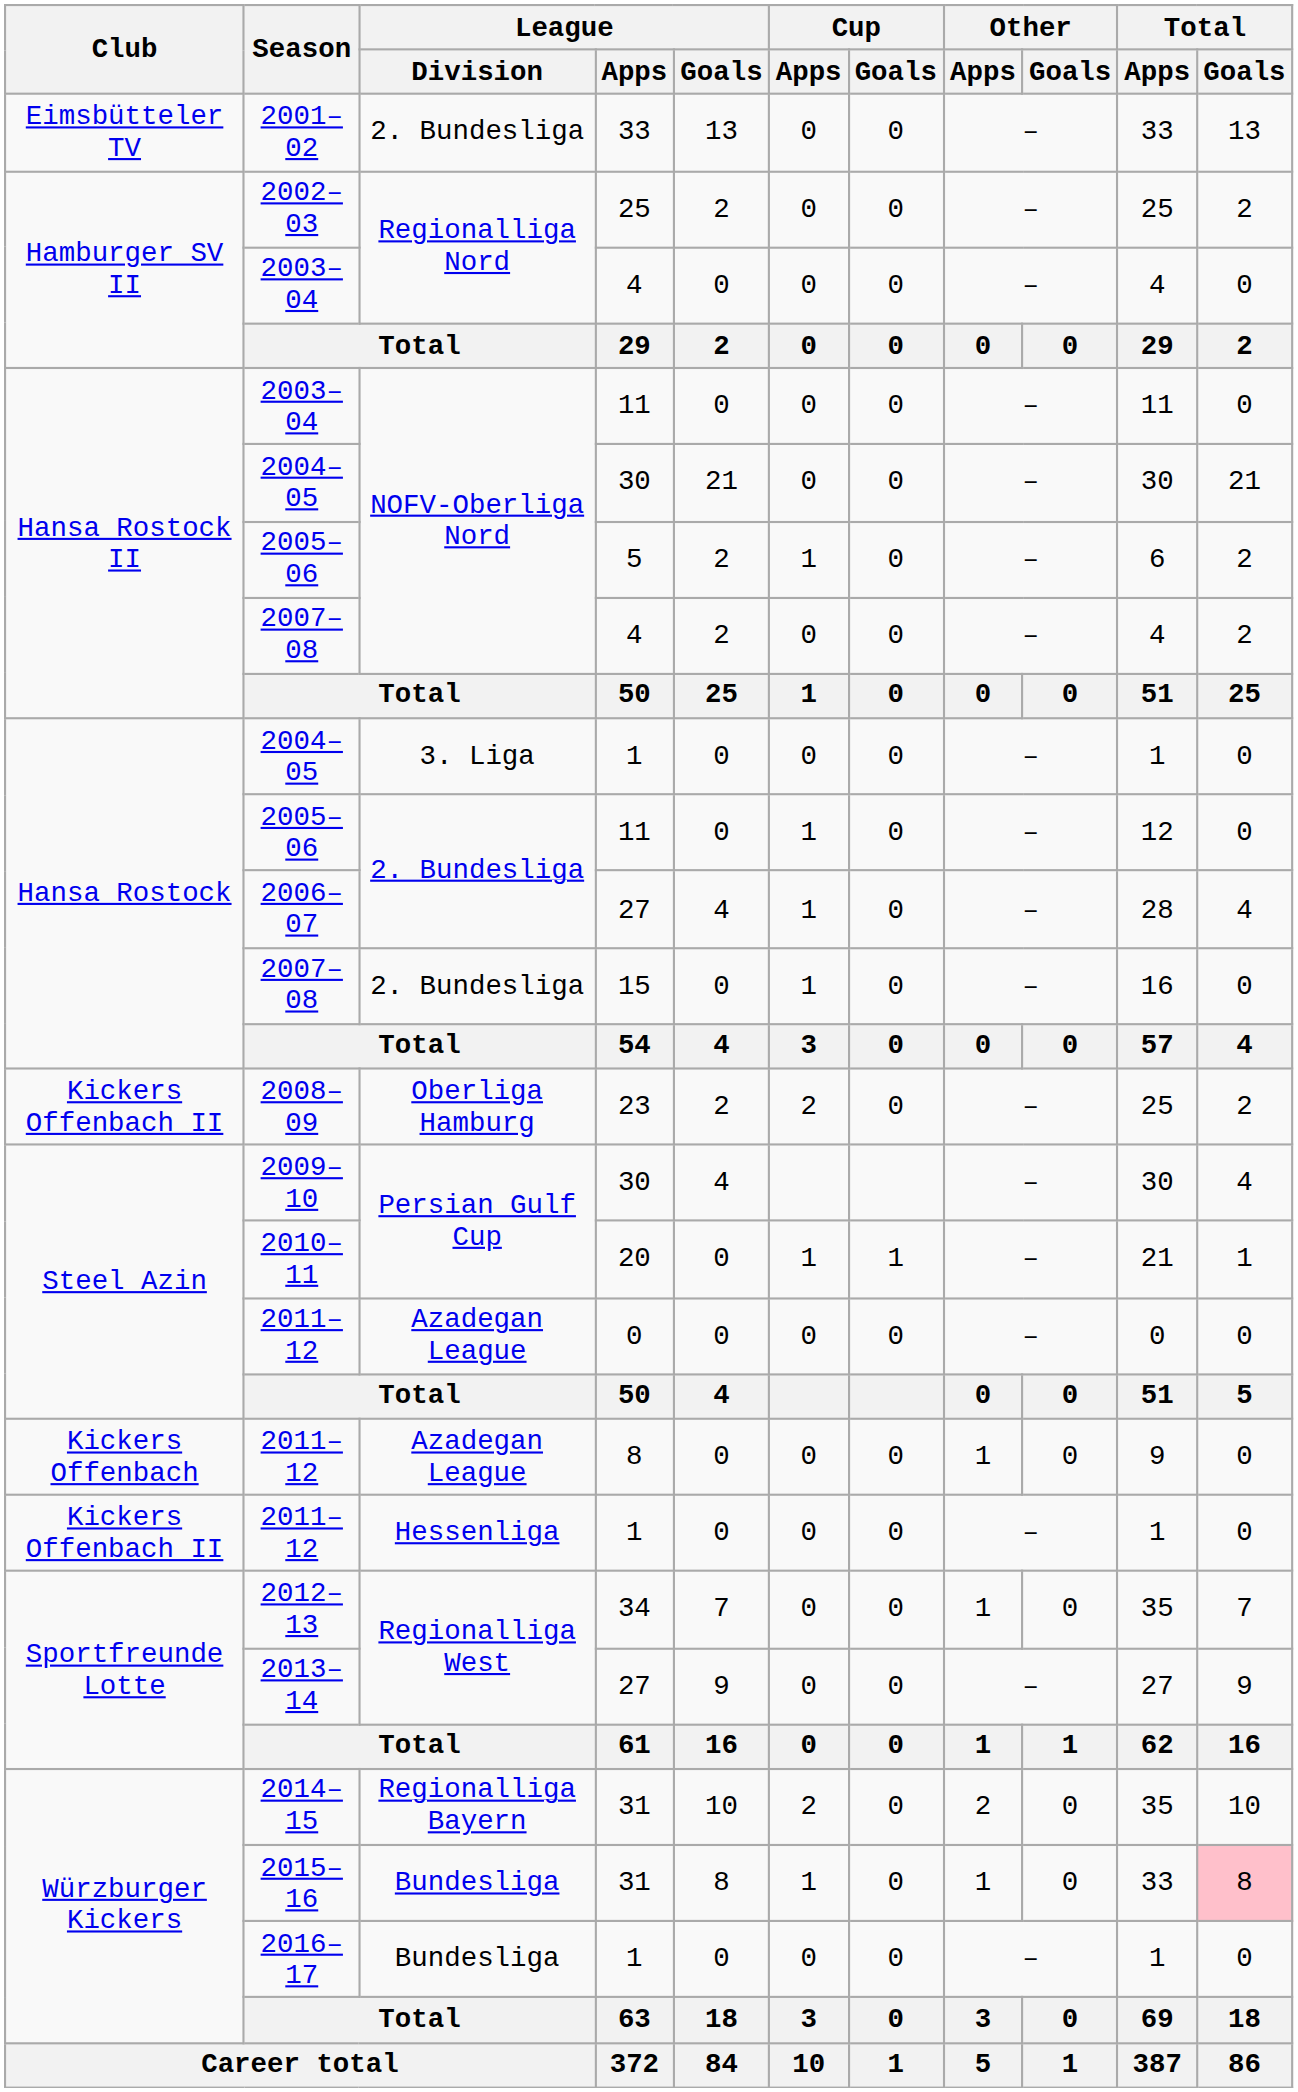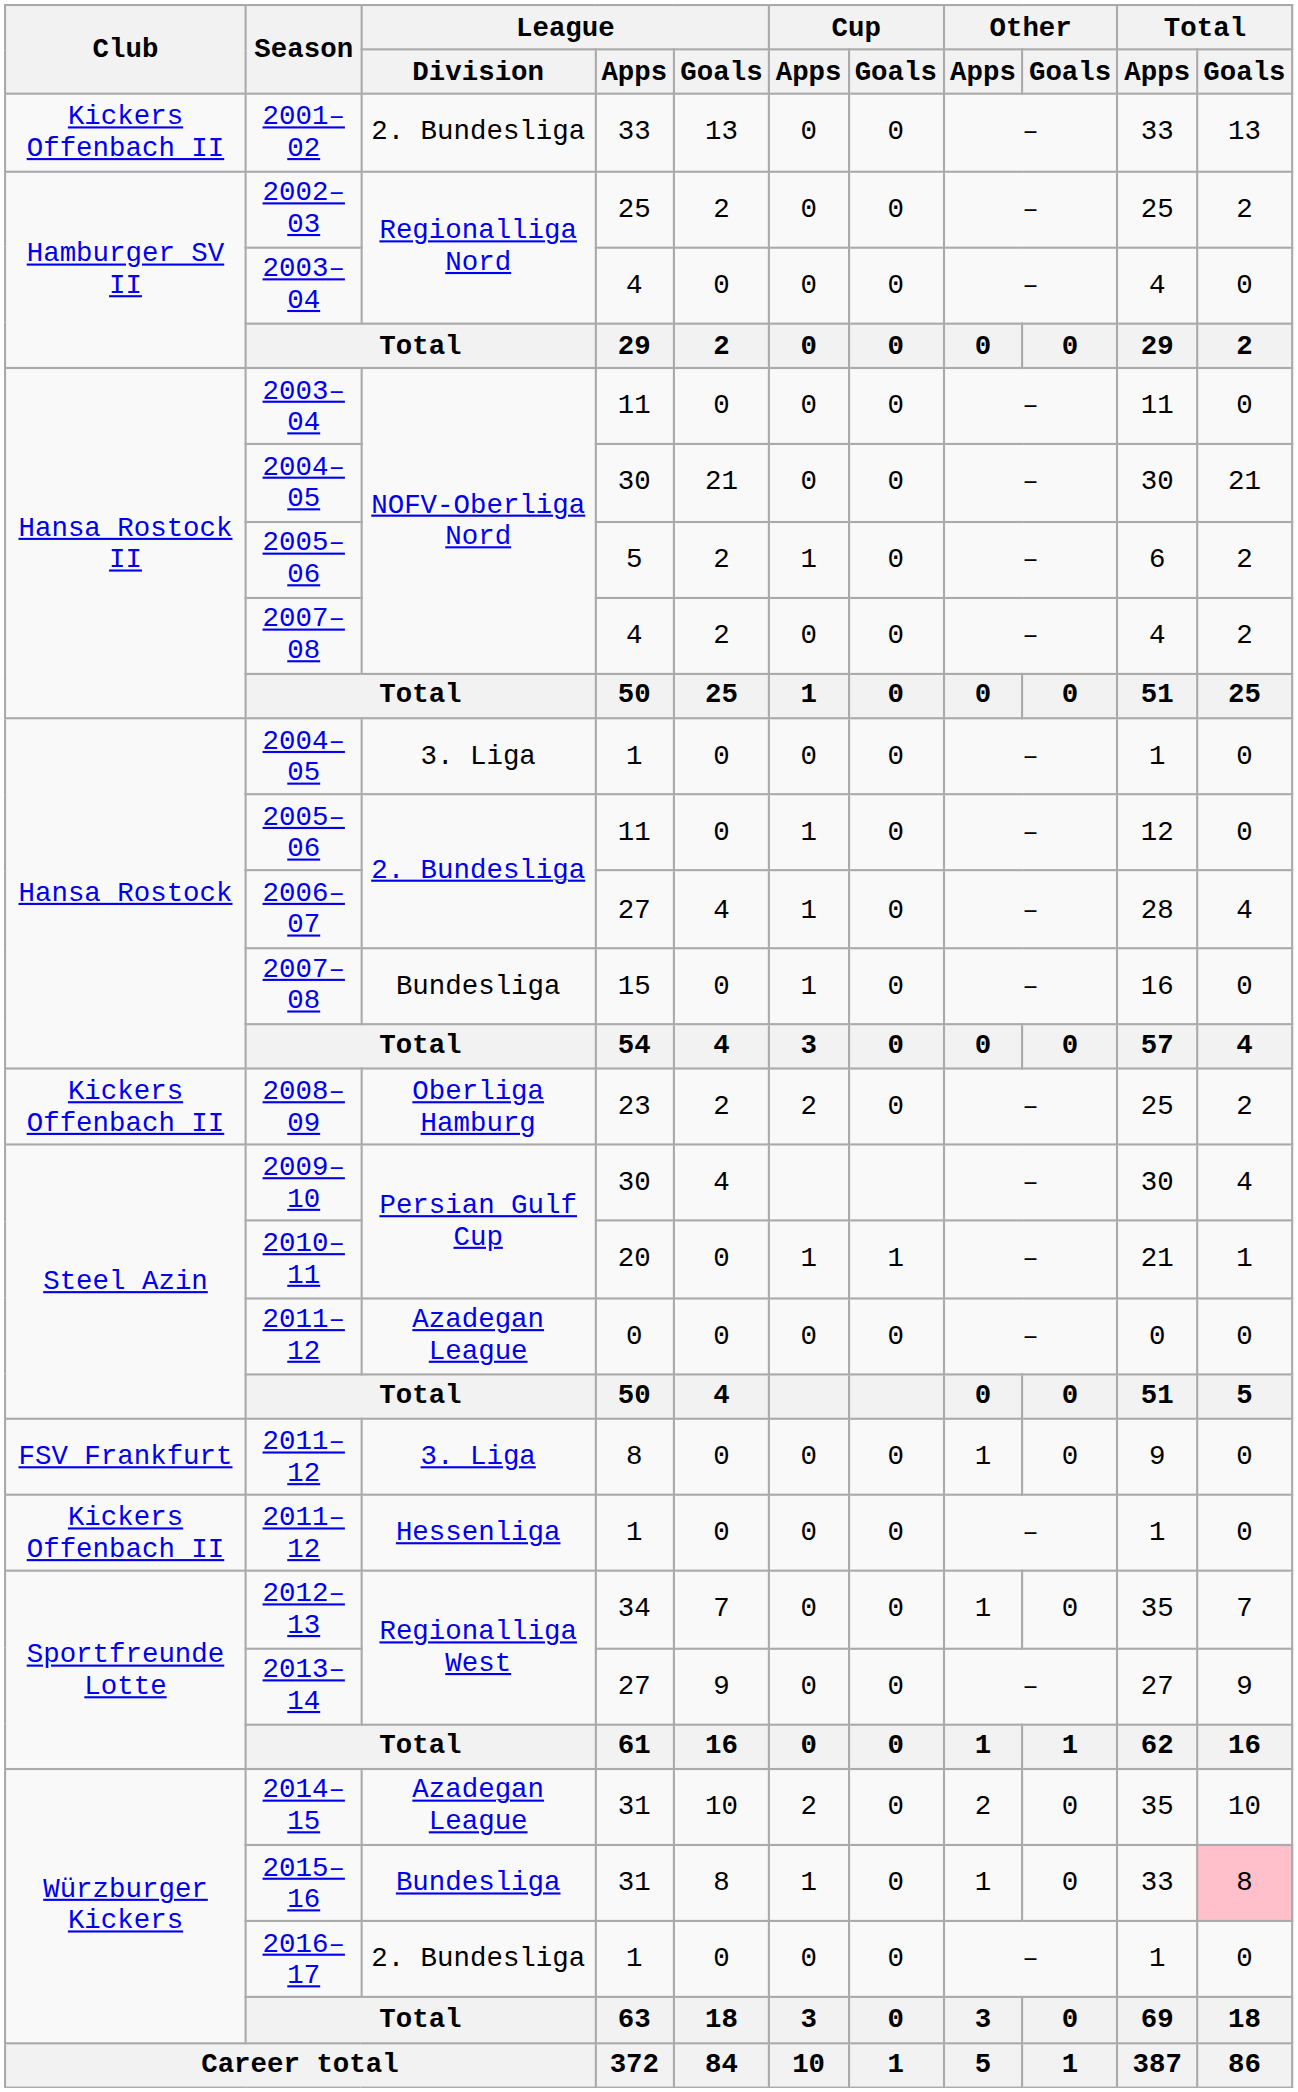2001–02 | Club: Eimsbütteler TV -> Kickers Offenbach II
2007–08 / 15 | League / Division: 2. Bundesliga -> Bundesliga
2011–12 / 8 | Club: Kickers Offenbach -> FSV Frankfurt
2011–12 / 8 | League / Division: Azadegan League -> 3. Liga
2014–15 | League / Division: Regionalliga Bayern -> Azadegan League
2016–17 | League / Division: Bundesliga -> 2. Bundesliga
